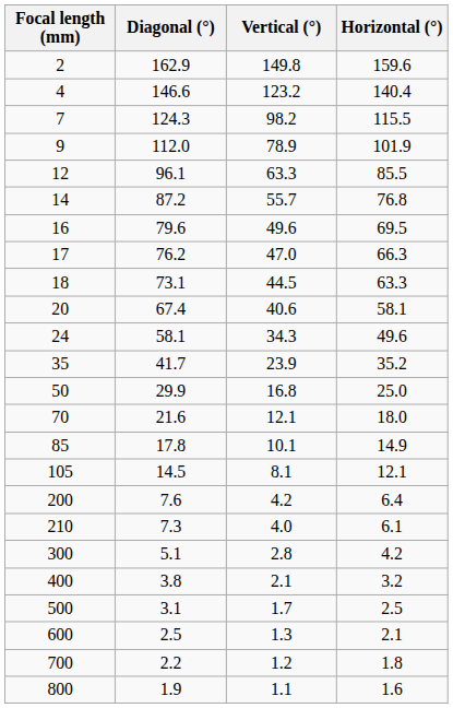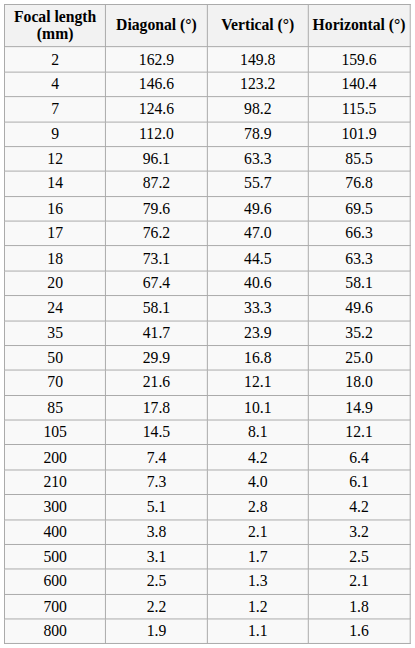7 | Diagonal (°): 124.3 -> 124.6
24 | Vertical (°): 34.3 -> 33.3
200 | Diagonal (°): 7.6 -> 7.4
